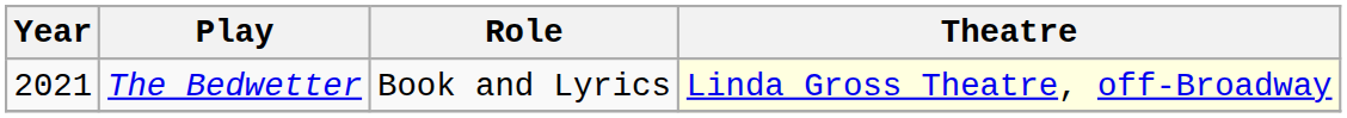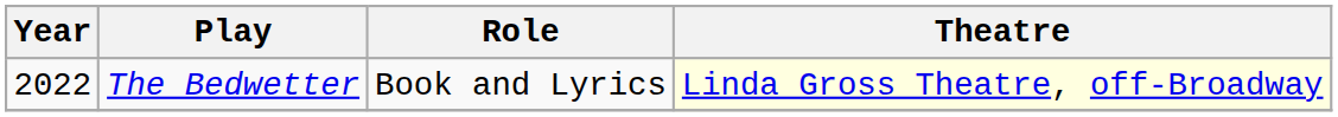The Bedwetter | Year: 2021 -> 2022
